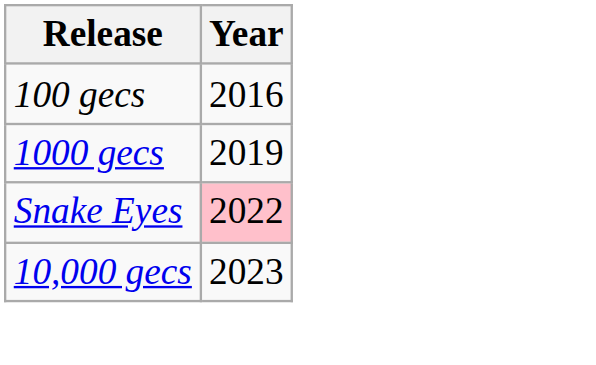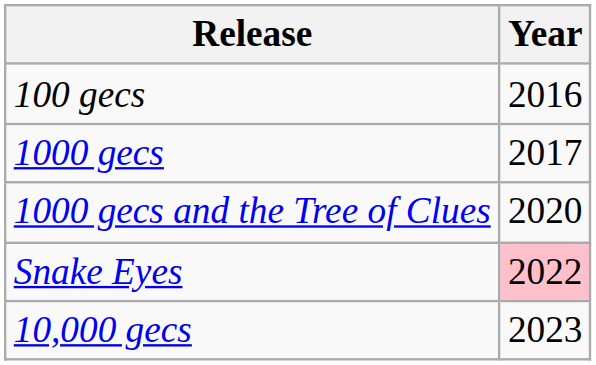1000 gecs | Year: 2019 -> 2017
+ row: 1000 gecs and the Tree of Clues | 2020
